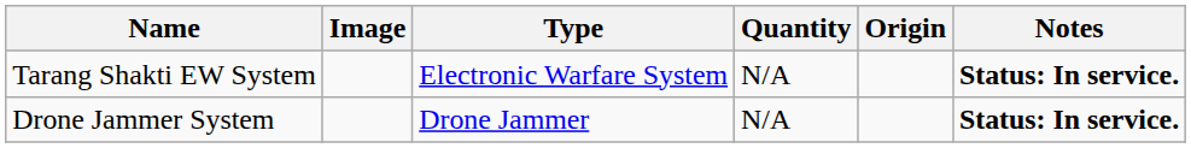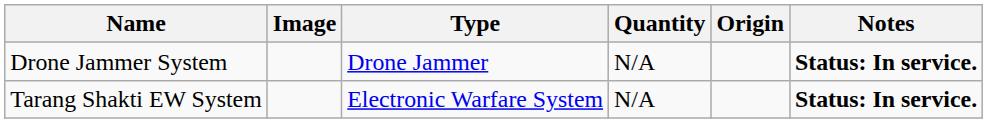rows swapped: Tarang Shakti EW System <-> Drone Jammer System
